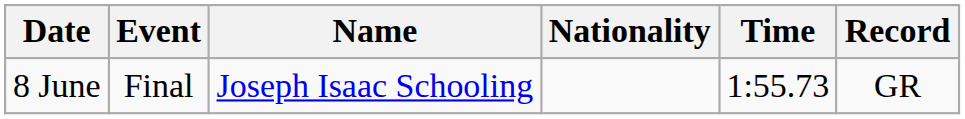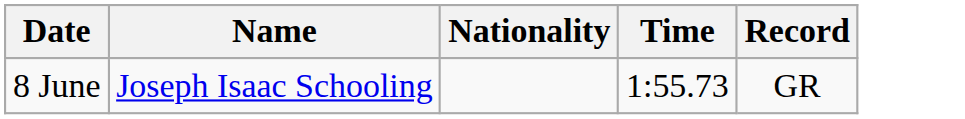- column: Event | Final
